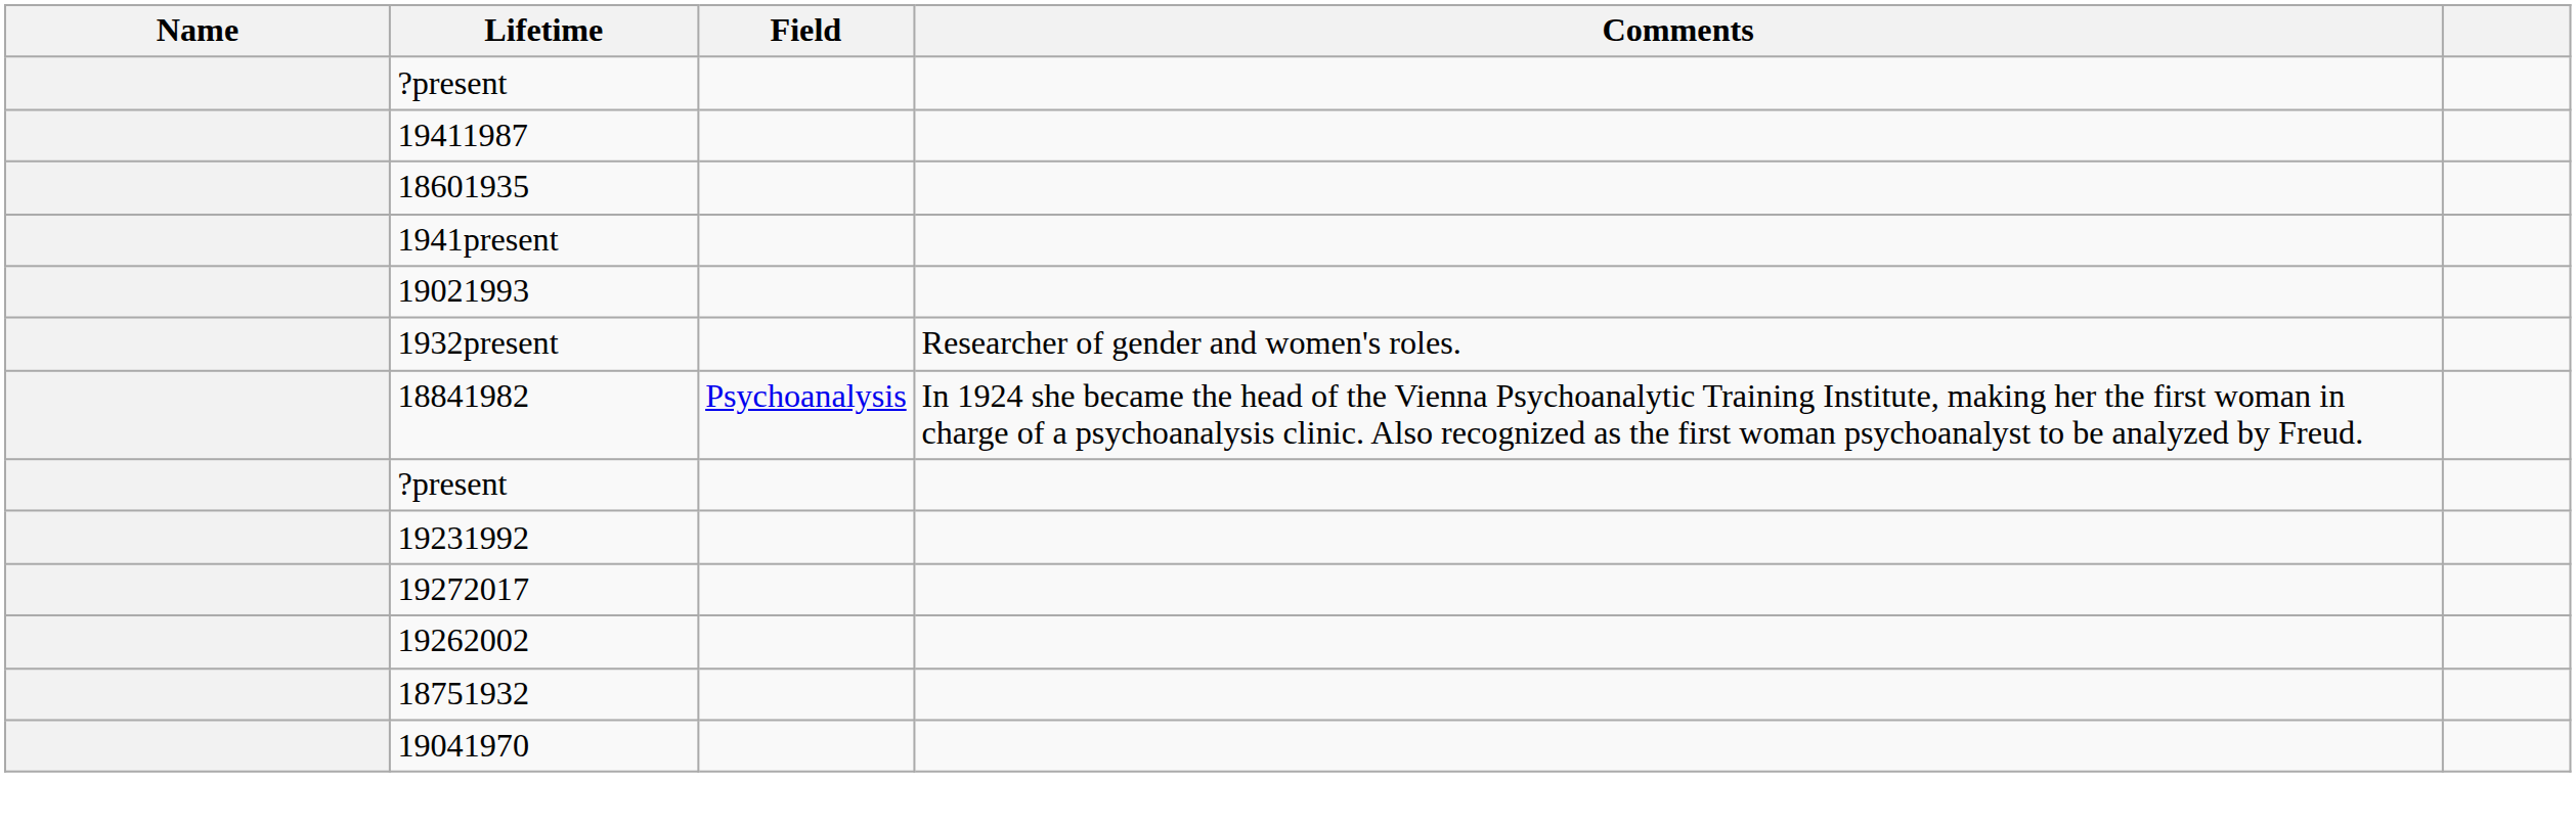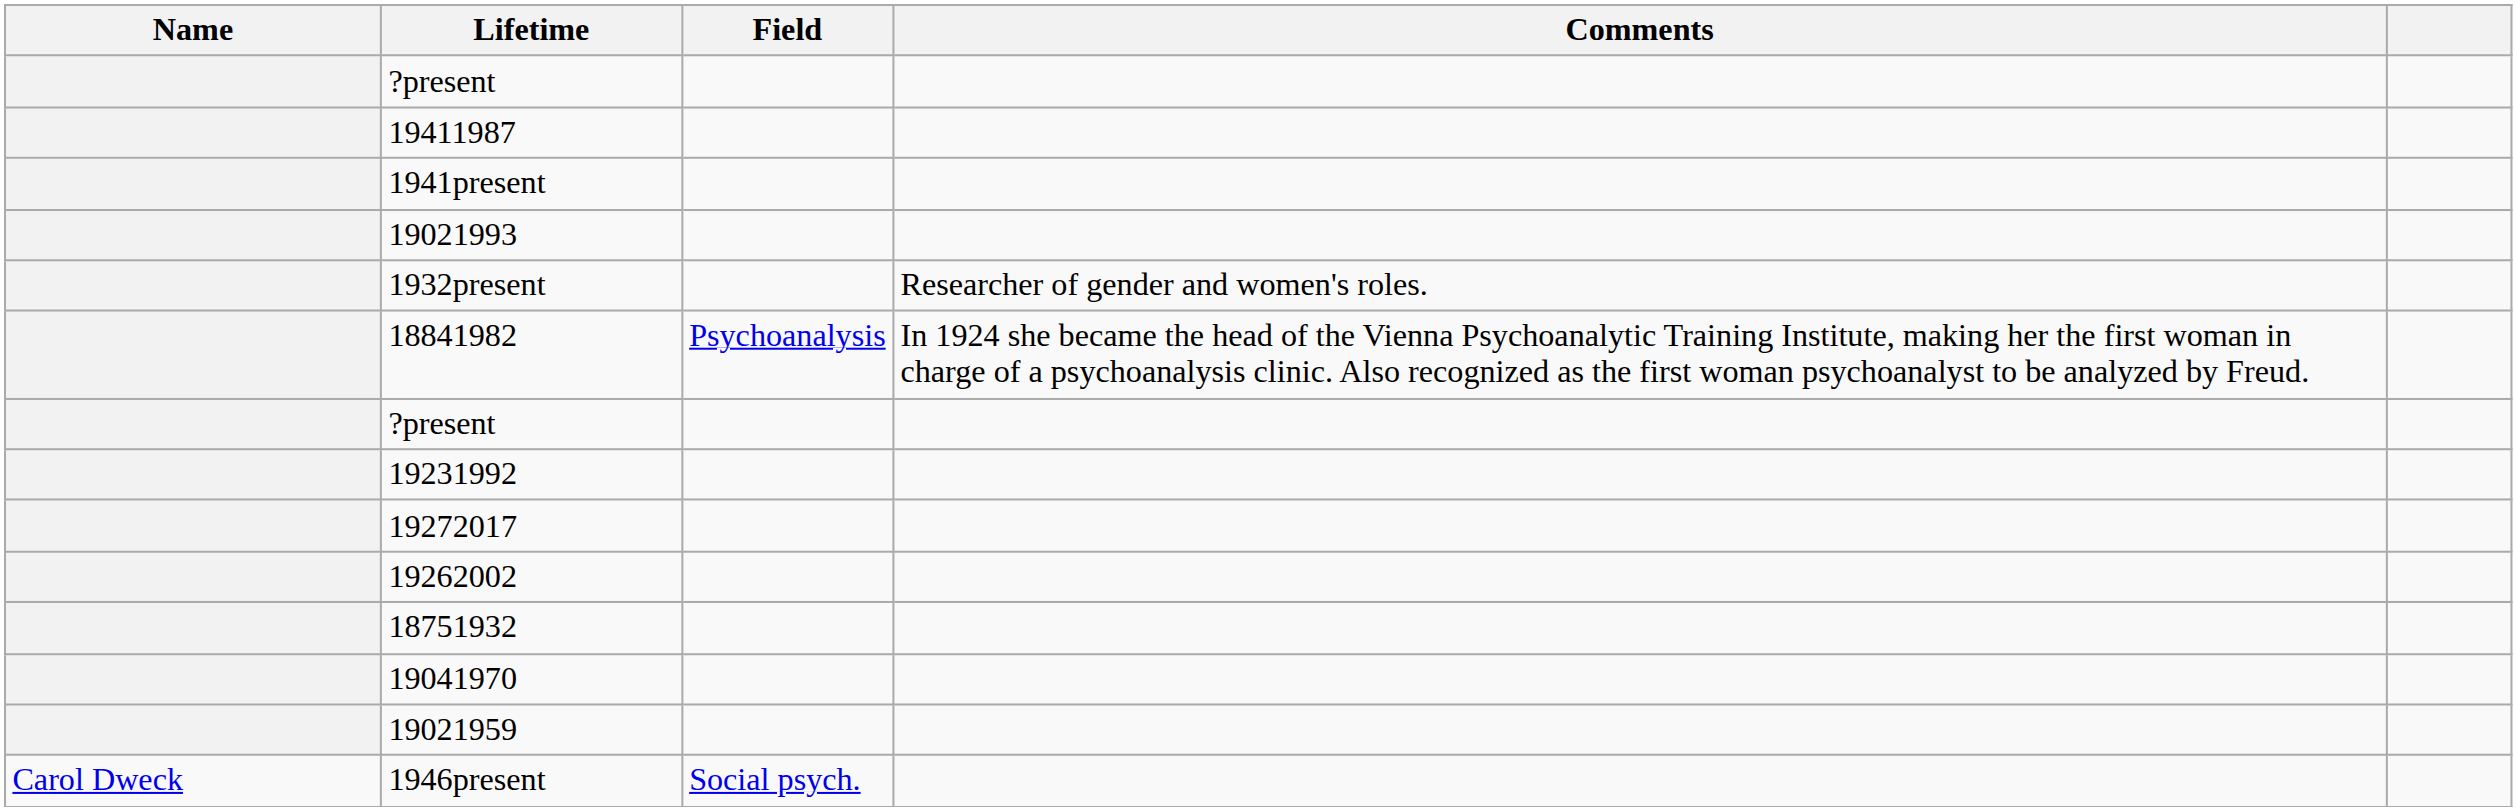- row: 18601935
+ row: 19021959
+ row: Carol Dweck | 1946present | Social psych.
